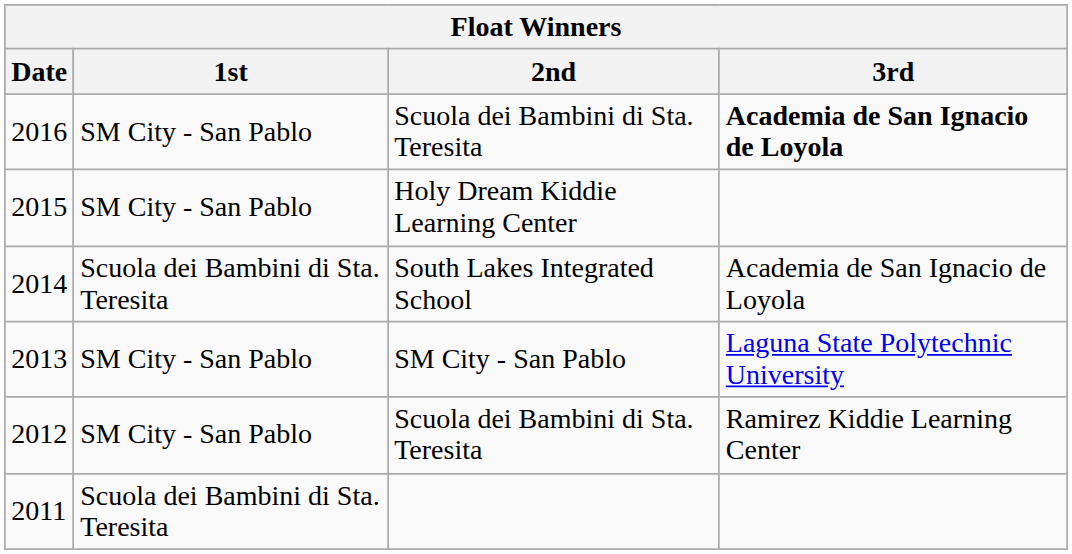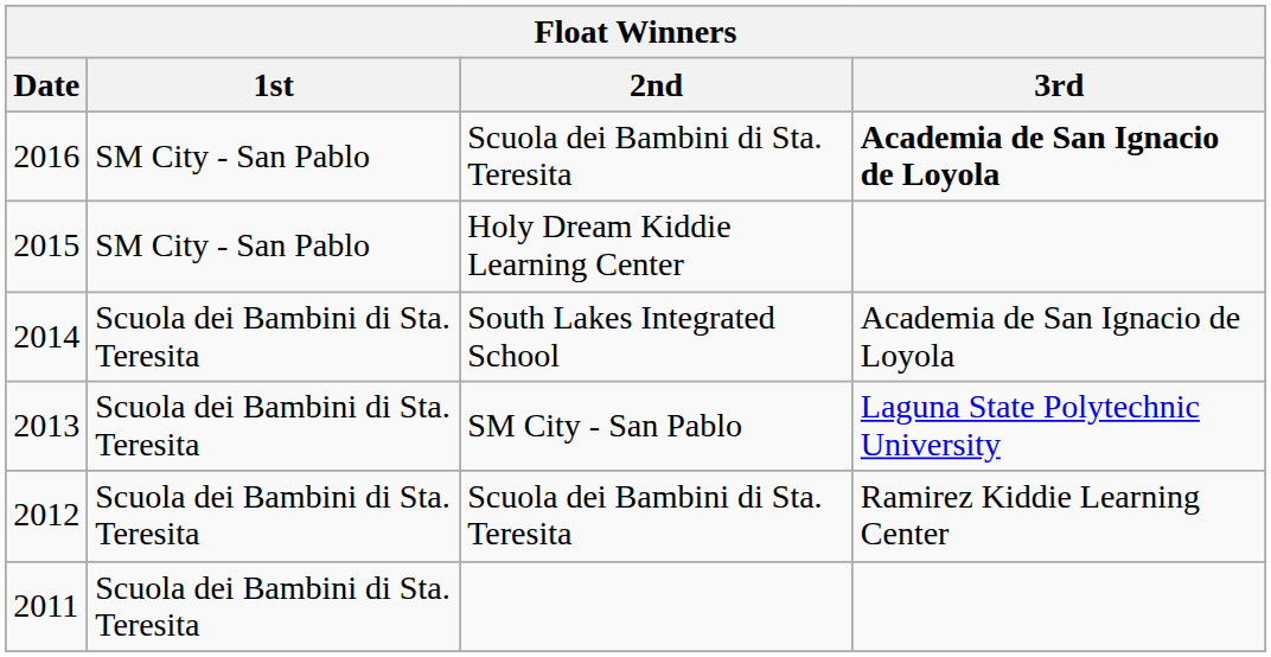2013 | 1st: SM City - San Pablo -> Scuola dei Bambini di Sta. Teresita
2012 | 1st: SM City - San Pablo -> Scuola dei Bambini di Sta. Teresita
